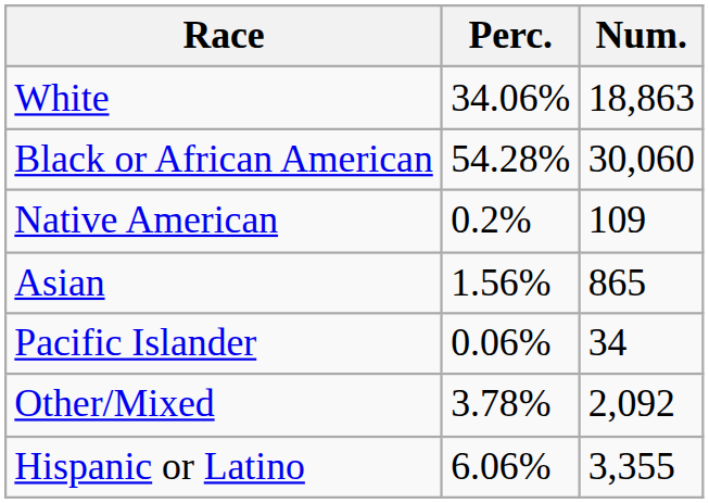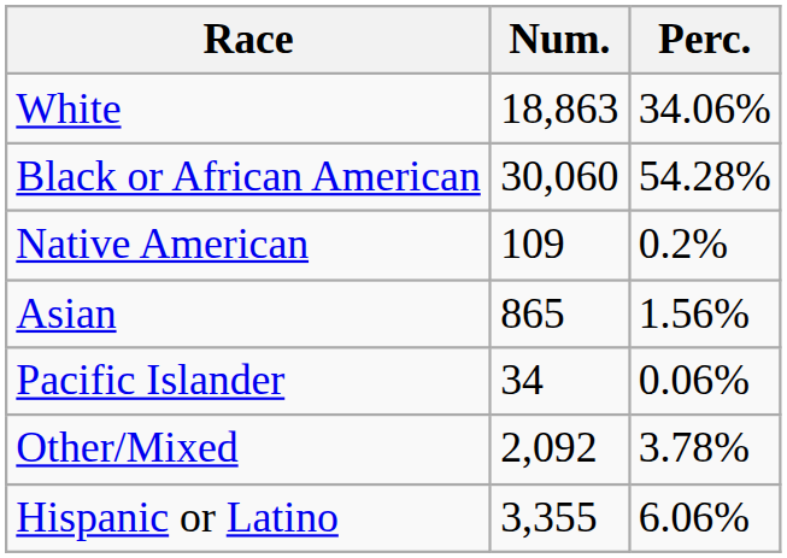columns swapped: Num. <-> Perc.
